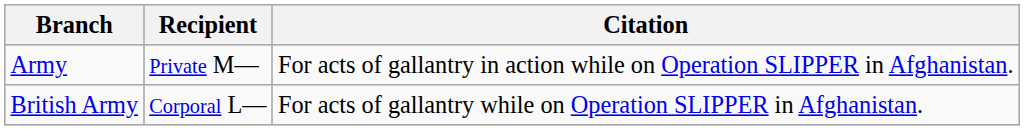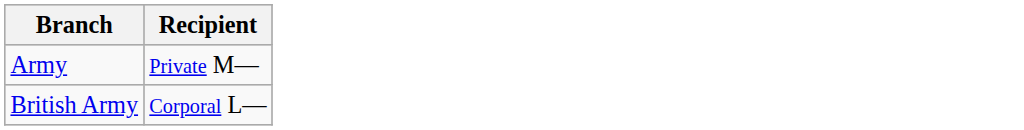- column: Citation | For acts of gallantry in action while on Operation SLIPPER in Afghanistan. | For acts of gallantry while on Operation SLIPPER in Afghanistan.
